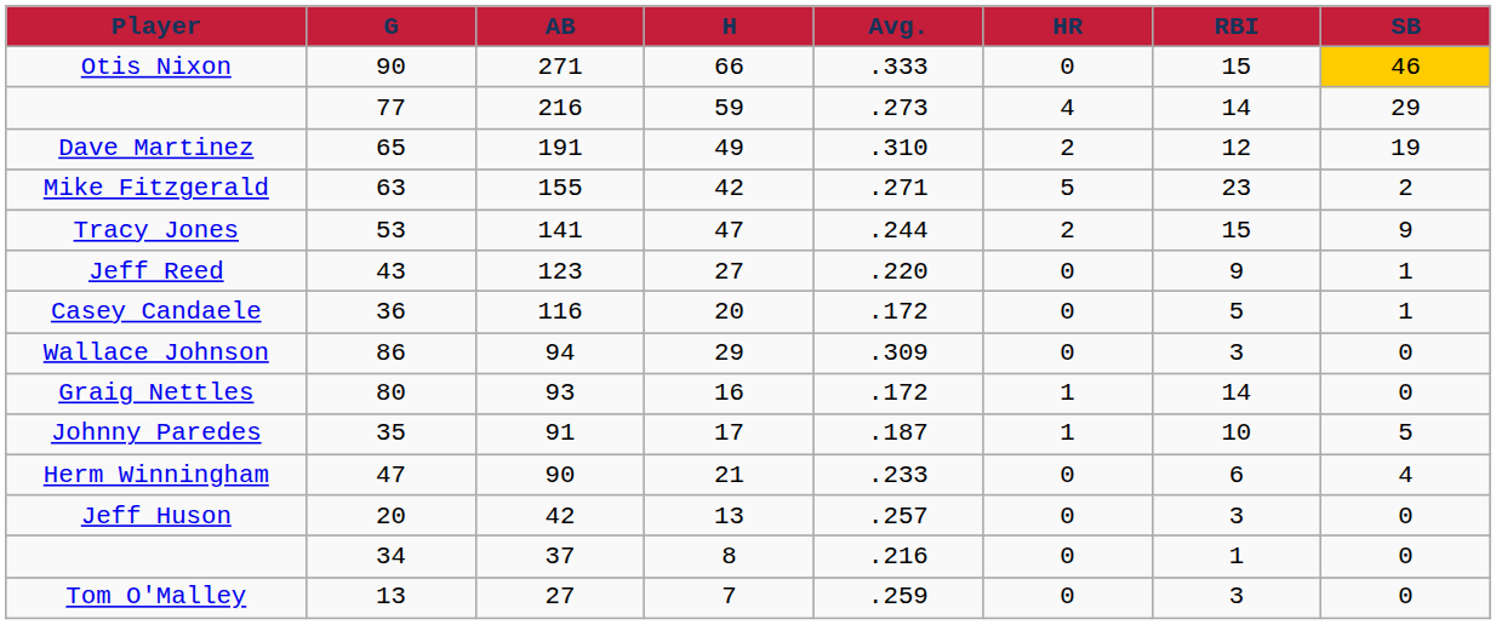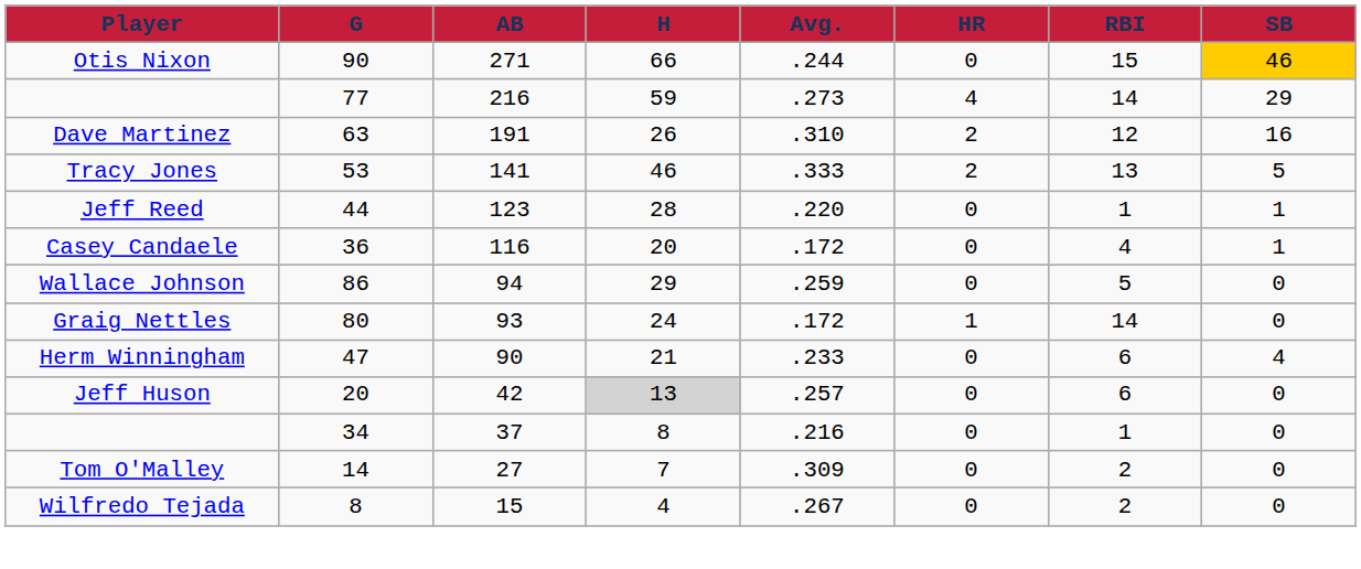Otis Nixon | Avg.: .333 -> .244
Dave Martinez | G: 65 -> 63
Dave Martinez | H: 49 -> 26
Dave Martinez | SB: 19 -> 16
- row: Mike Fitzgerald | 63 | 155 | 42 | .271 | 5 | 23 | 2
Tracy Jones | H: 47 -> 46
Tracy Jones | Avg.: .244 -> .333
Tracy Jones | RBI: 15 -> 13
Tracy Jones | SB: 9 -> 5
Jeff Reed | G: 43 -> 44
Jeff Reed | H: 27 -> 28
Jeff Reed | RBI: 9 -> 1
Casey Candaele | RBI: 5 -> 4
Wallace Johnson | Avg.: .309 -> .259
Wallace Johnson | RBI: 3 -> 5
Graig Nettles | H: 16 -> 24
- row: Johnny Paredes | 35 | 91 | 17 | .187 | 1 | 10 | 5
Jeff Huson | H: no background -> lightgrey background
Jeff Huson | RBI: 3 -> 6
Tom O'Malley | G: 13 -> 14
Tom O'Malley | Avg.: .259 -> .309
Tom O'Malley | RBI: 3 -> 2
+ row: Wilfredo Tejada | 8 | 15 | 4 | .267 | 0 | 2 | 0
